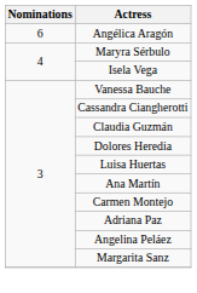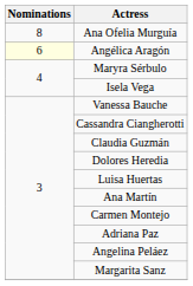+ row: 8 | Ana Ofelia Murguía
Angélica Aragón | Nominations: no background -> lightyellow background
